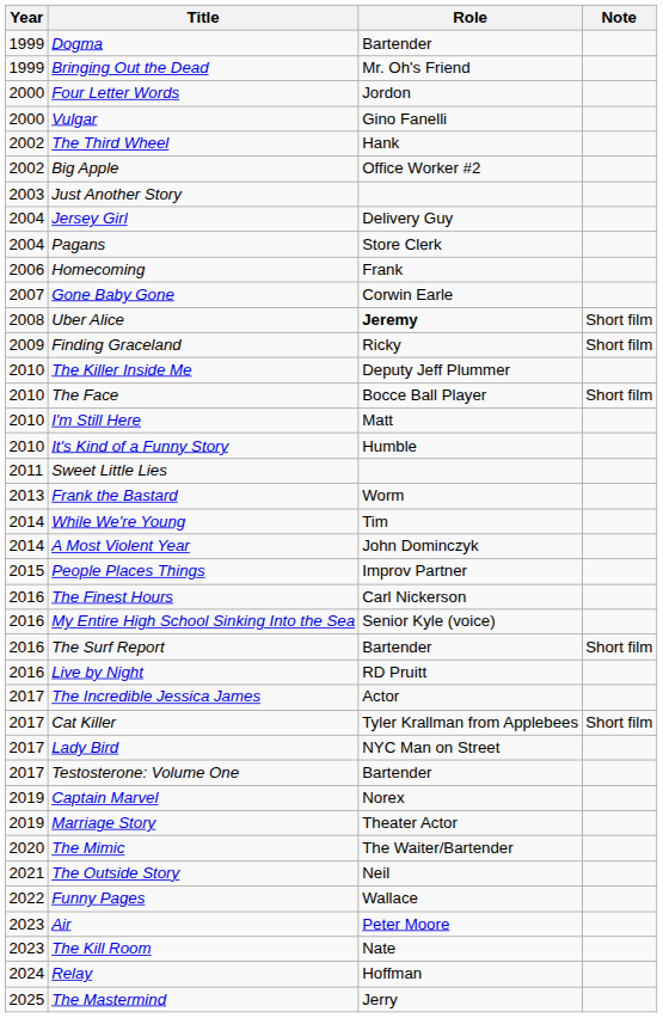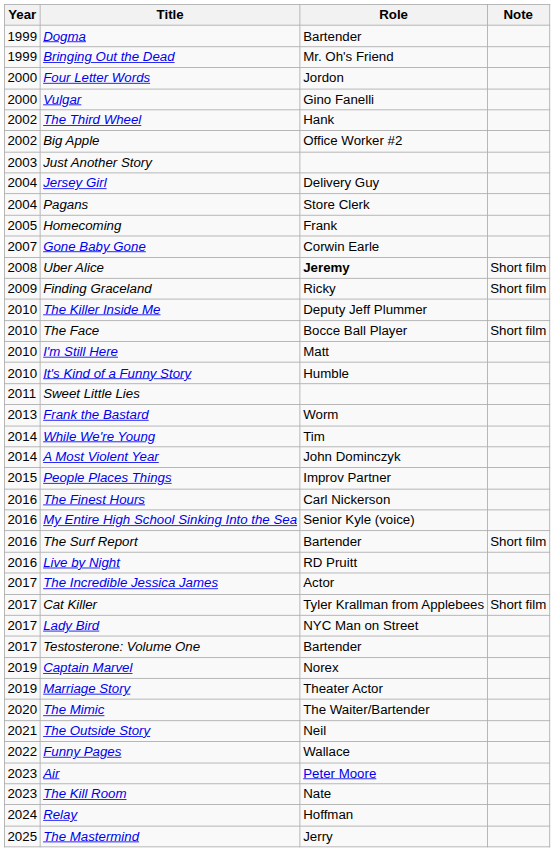Homecoming | Year: 2006 -> 2005
